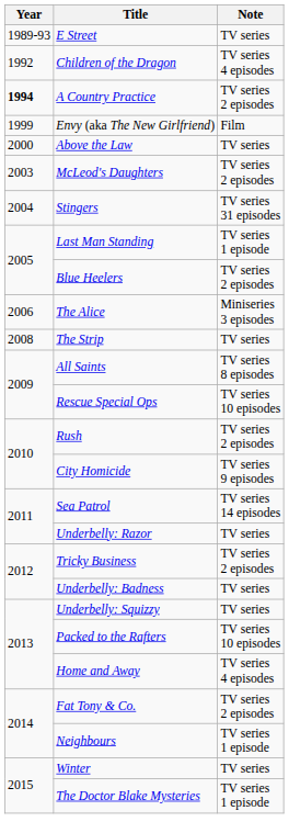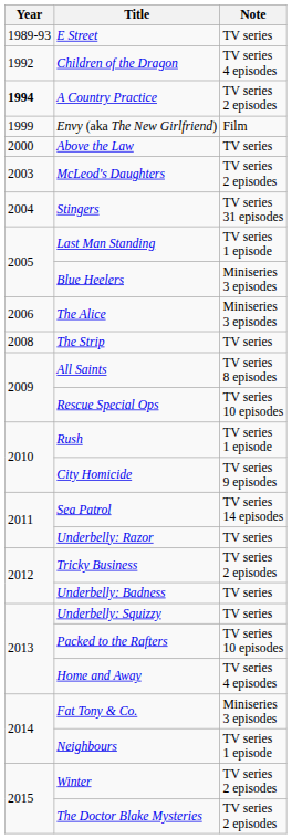Blue Heelers | Note: TV series 2 episodes -> Miniseries 3 episodes
Rush | Note: TV series 2 episodes -> TV series 1 episode
Fat Tony & Co. | Note: TV series 2 episodes -> Miniseries 3 episodes
Winter | Note: TV series -> TV series 2 episodes
The Doctor Blake Mysteries | Note: TV series 1 episode -> TV series 2 episodes
